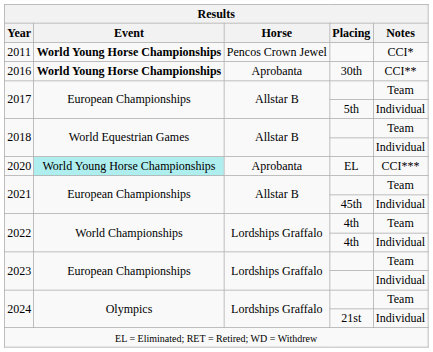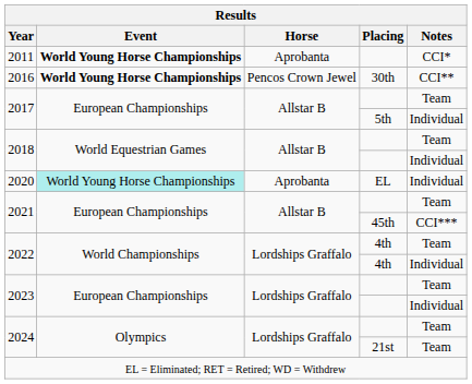2011 | Horse: Pencos Crown Jewel -> Aprobanta
2016 | Horse: Aprobanta -> Pencos Crown Jewel
2020 | Notes: CCI*** -> Individual
2021 / 45th | Notes: Individual -> CCI***
2024 / 21st | Notes: Individual -> Team
